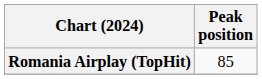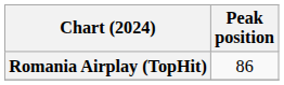Romania Airplay (TopHit) | Peak position: 85 -> 86
